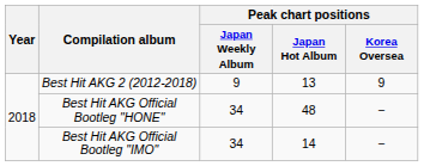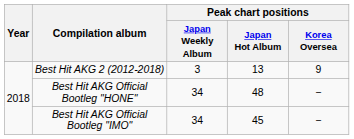Best Hit AKG 2 (2012-2018) | Peak chart positions / Japan Weekly Album: 9 -> 3
Best Hit AKG Official Bootleg "IMO" | Peak chart positions / Japan Hot Album: 14 -> 45
